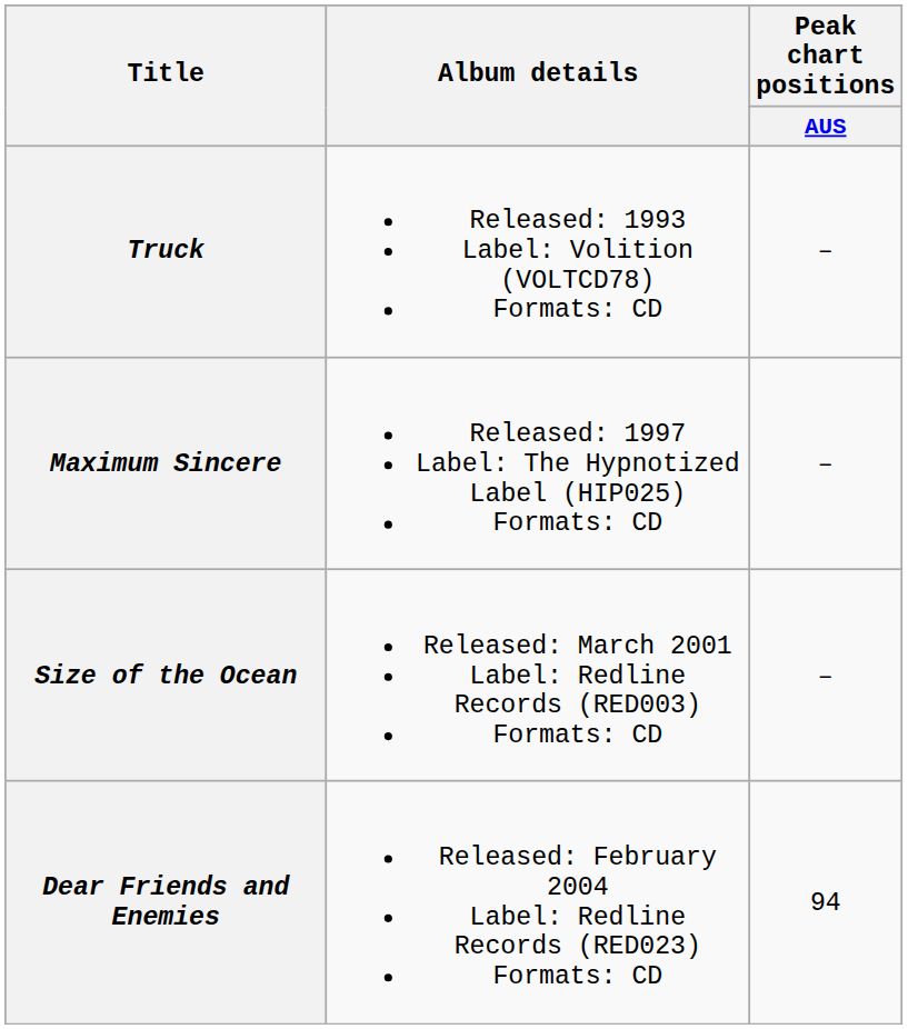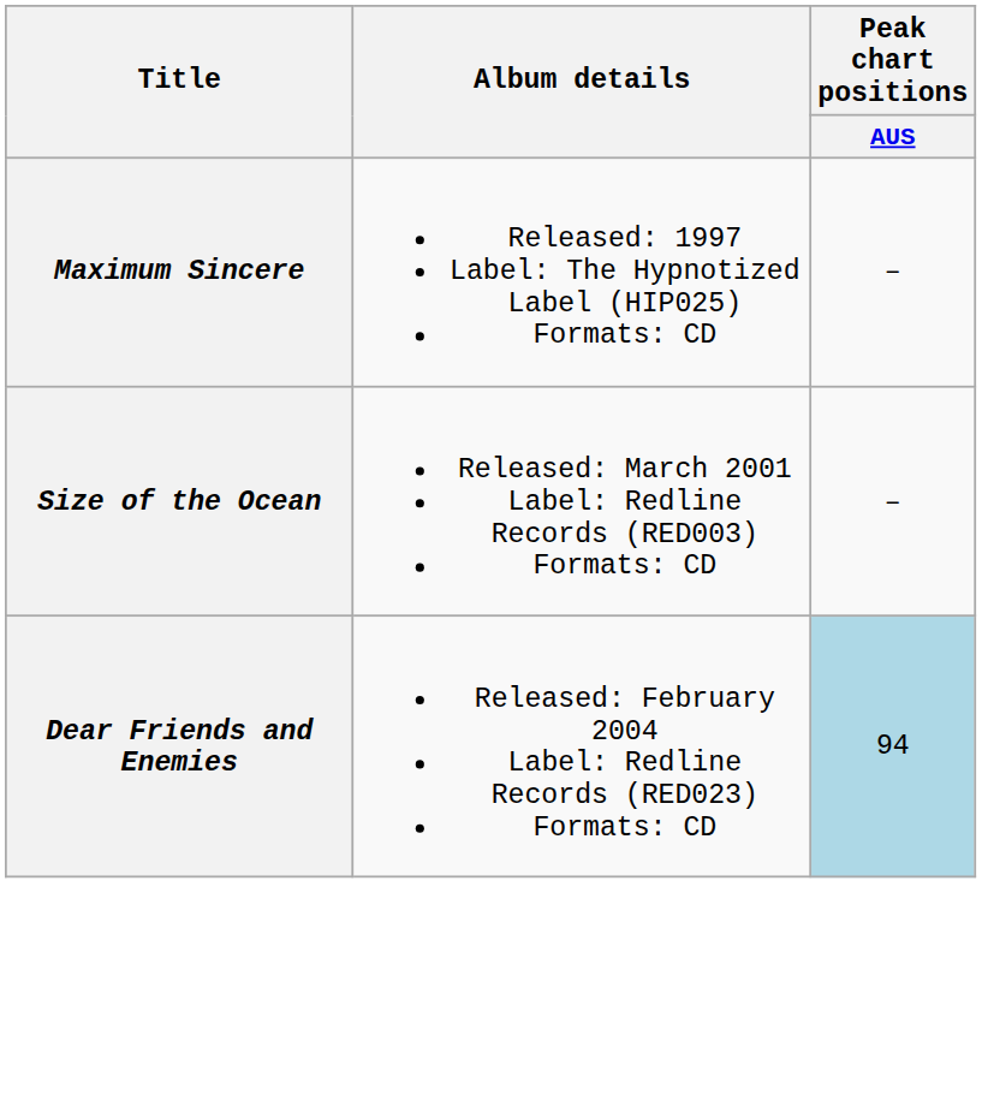- row: Truck | Released: 1993 Label: Volition (VOLTCD78) Formats: CD | –
Dear Friends and Enemies | Peak chart positions / AUS: no background -> lightblue background
